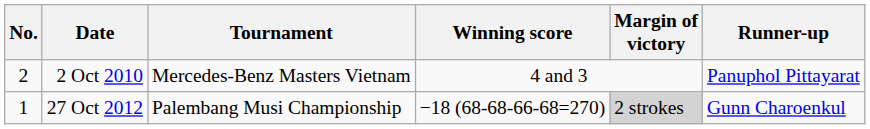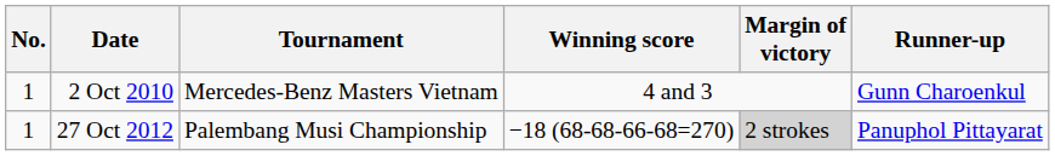2 Oct 2010 | No.: 2 -> 1
2 Oct 2010 | Runner-up: Panuphol Pittayarat -> Gunn Charoenkul
27 Oct 2012 | Runner-up: Gunn Charoenkul -> Panuphol Pittayarat
